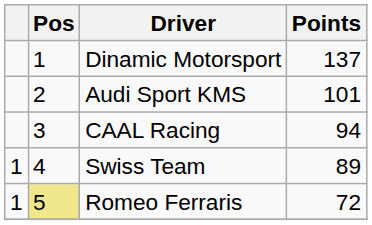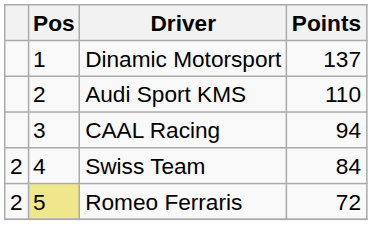Audi Sport KMS | Points: 101 -> 110
Swiss Team | column 1: 1 -> 2
Swiss Team | Points: 89 -> 84
Romeo Ferraris | column 1: 1 -> 2
